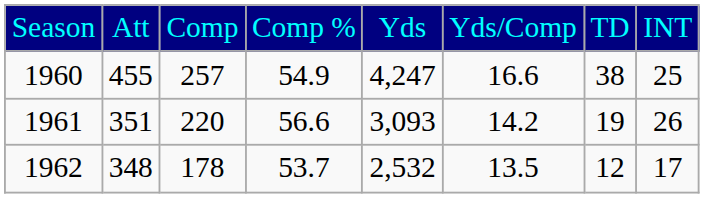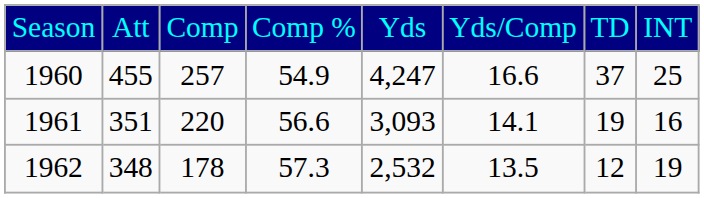1960 | column 7: 38 -> 37
1961 | column 6: 14.2 -> 14.1
1961 | column 8: 26 -> 16
1962 | column 4: 53.7 -> 57.3
1962 | column 8: 17 -> 19
